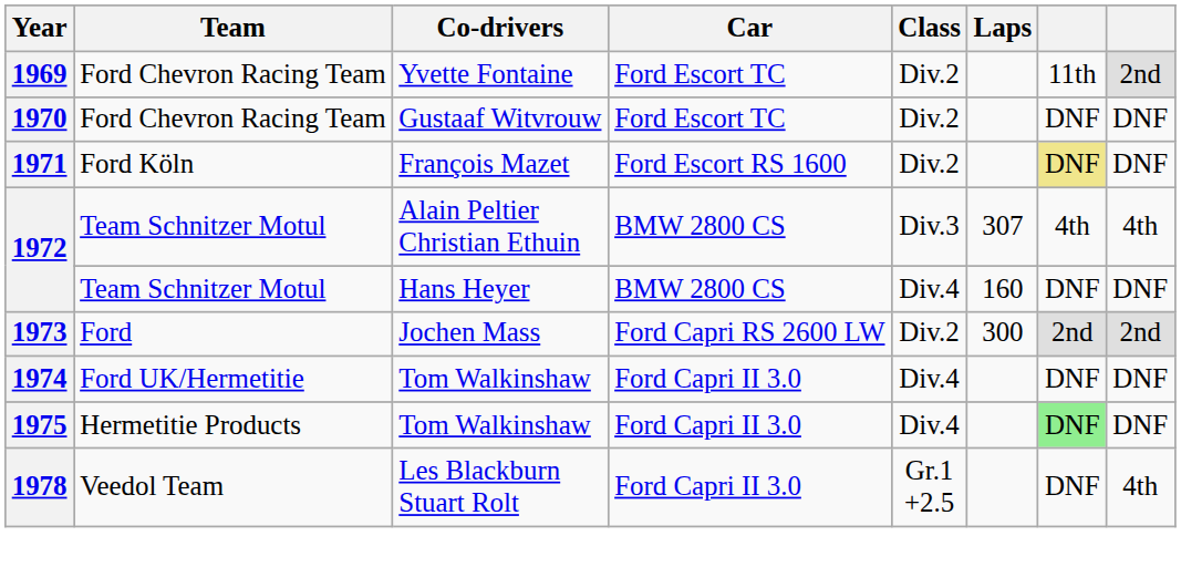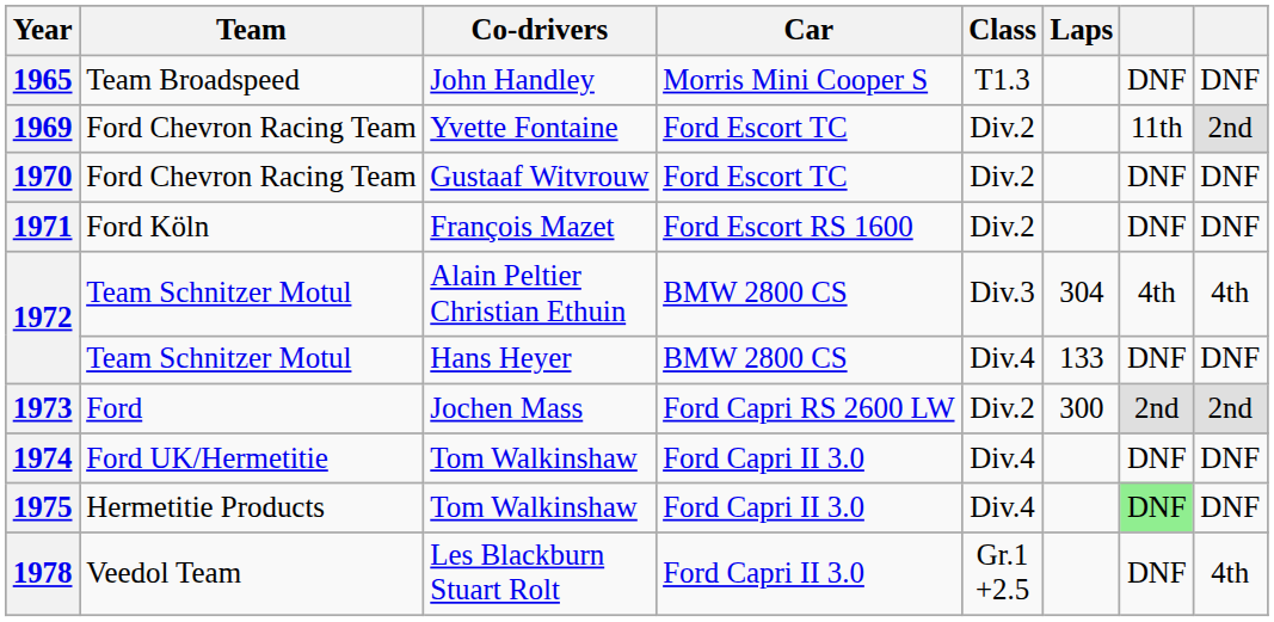+ row: 1965 | Team Broadspeed | John Handley | Morris Mini Cooper S | T1.3 | DNF | DNF
1971 | column 7: khaki background -> no background
1972 / Alain Peltier Christian Ethuin | Laps: 307 -> 304
1972 / Hans Heyer | Laps: 160 -> 133
